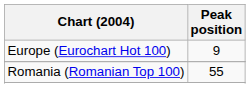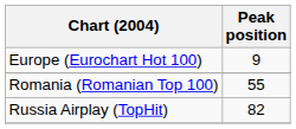+ row: Russia Airplay (TopHit) | 82
